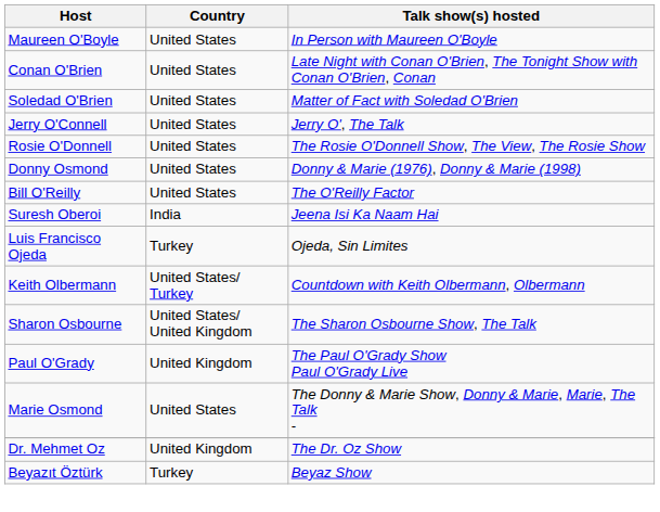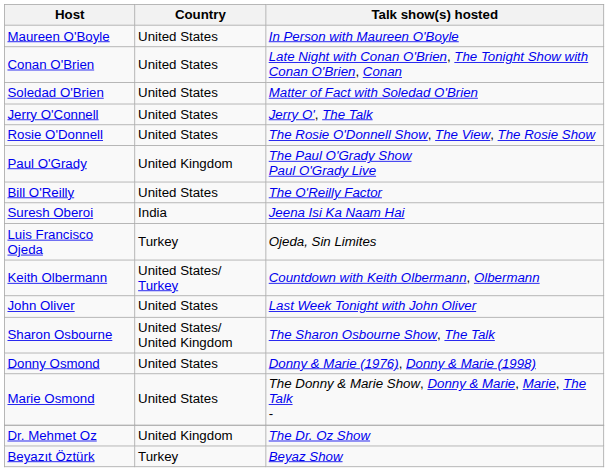rows swapped: Paul O'Grady <-> Donny Osmond
+ row: John Oliver | United States | Last Week Tonight with John Oliver
